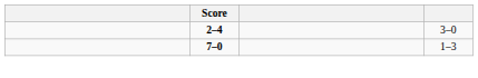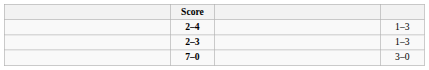2–4 | column 4: 3–0 -> 1–3
+ row: 2–3 | 1–3
7–0 | column 4: 1–3 -> 3–0
